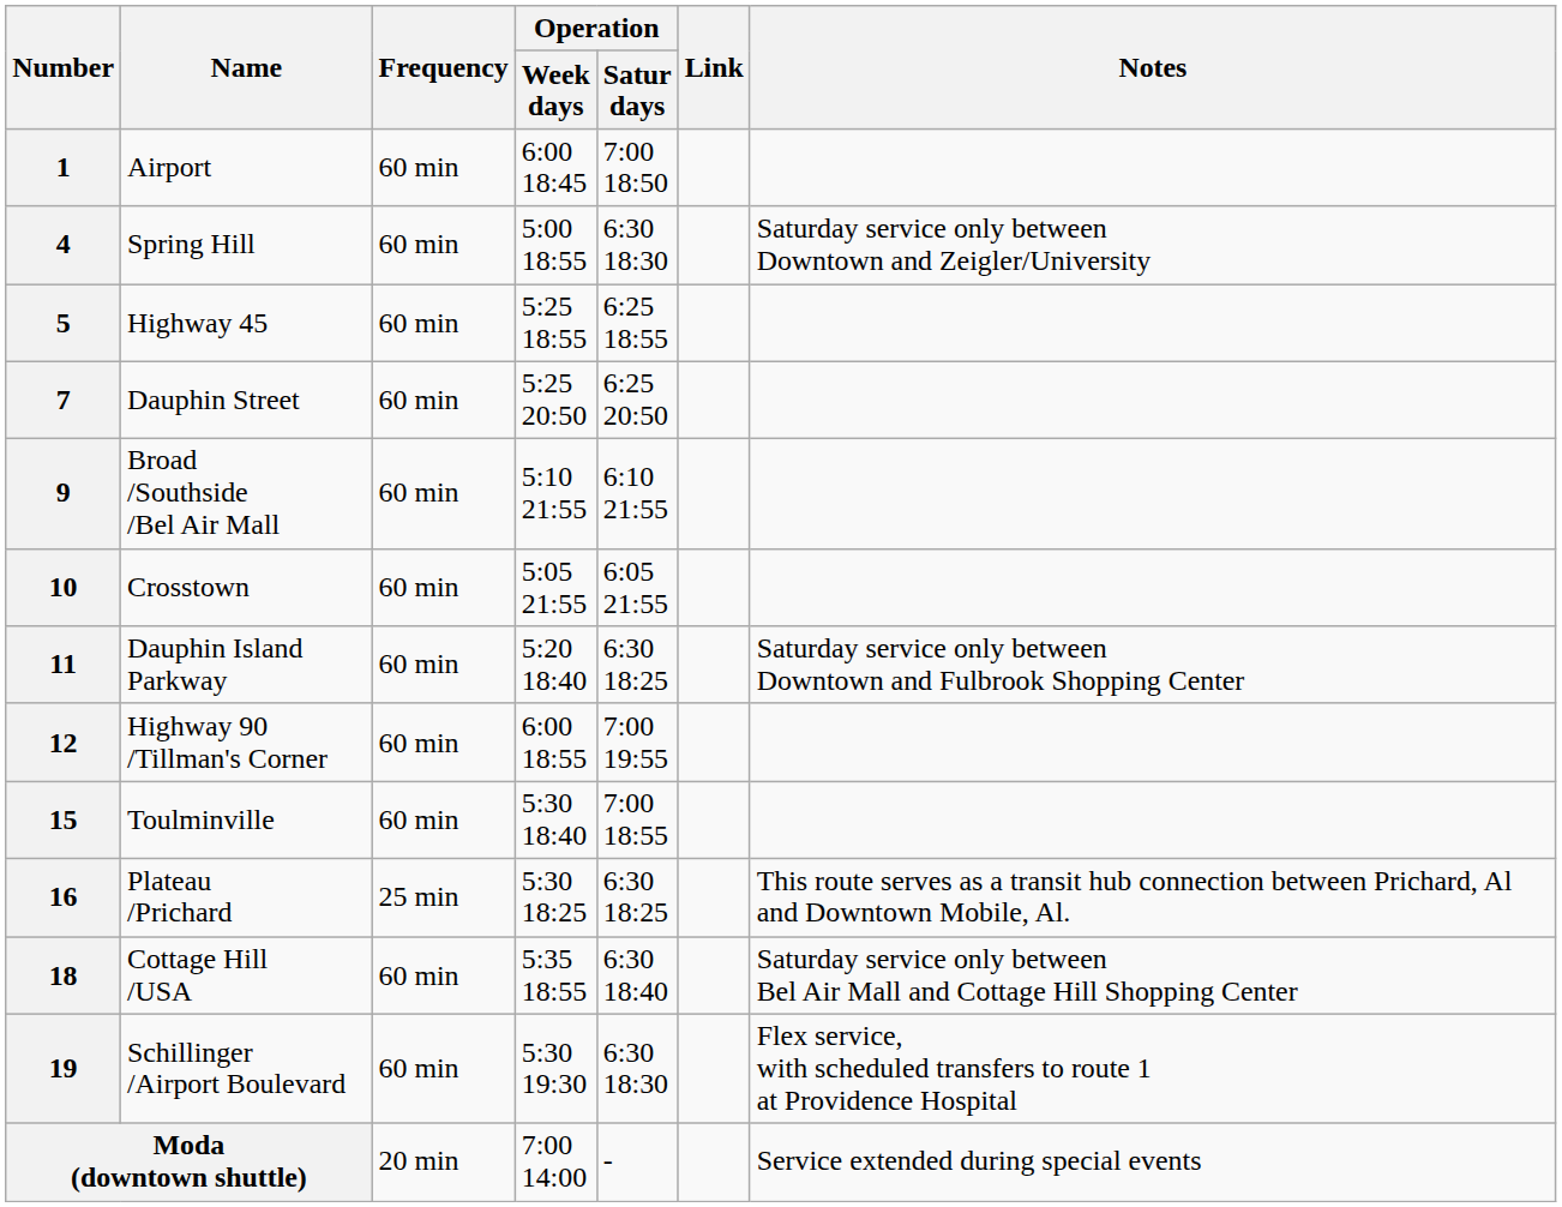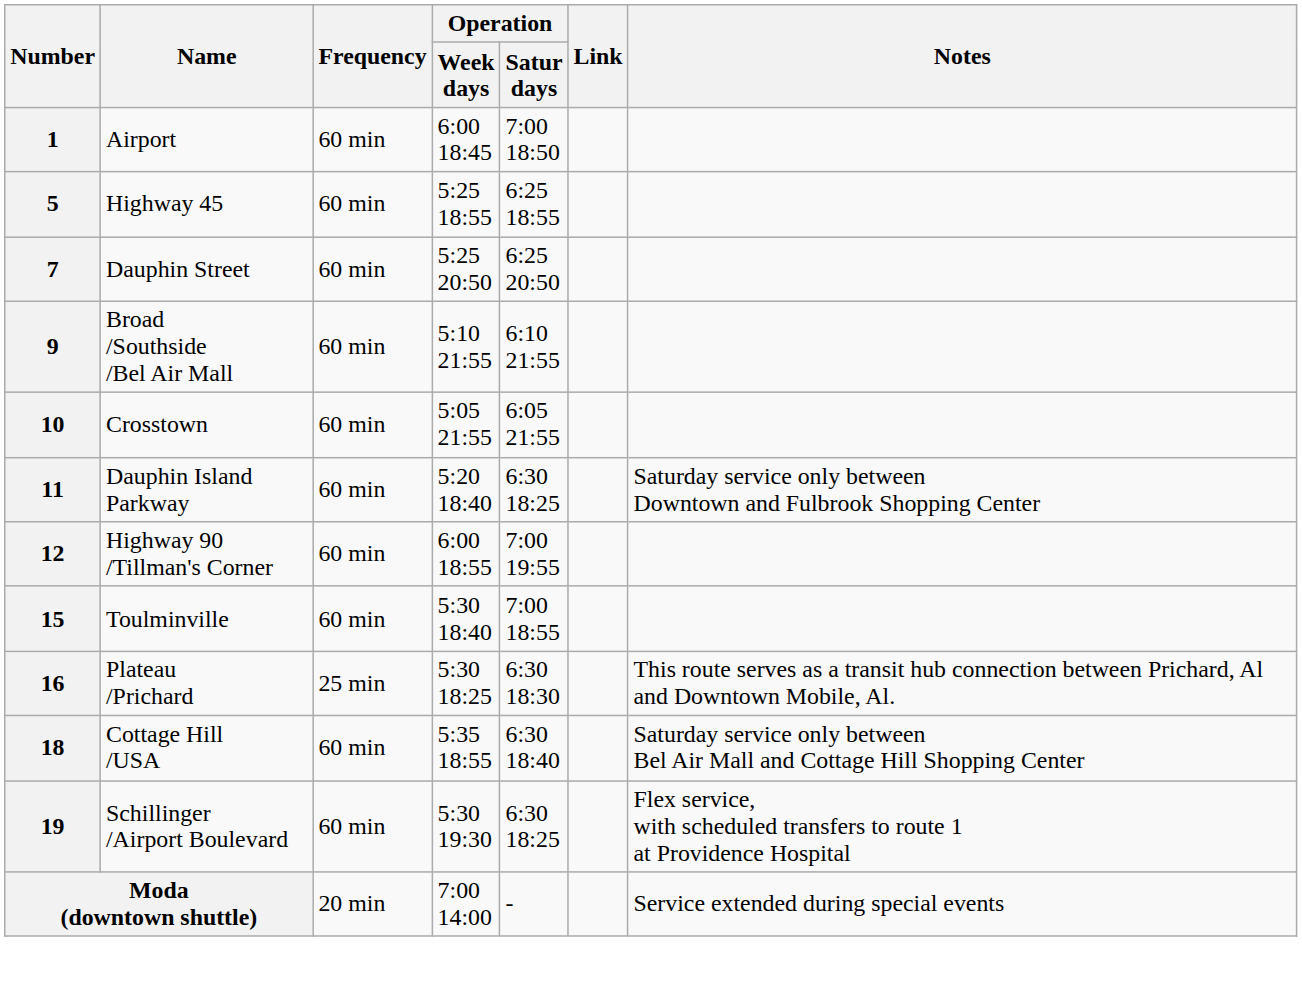- row: 4 | Spring Hill | 60 min | 5:00 18:55 | 6:30 18:30 | Saturday service only between Downtown and Zeigler/University
16 | Operation / Satur days: 6:30 18:25 -> 6:30 18:30
19 | Operation / Satur days: 6:30 18:30 -> 6:30 18:25
